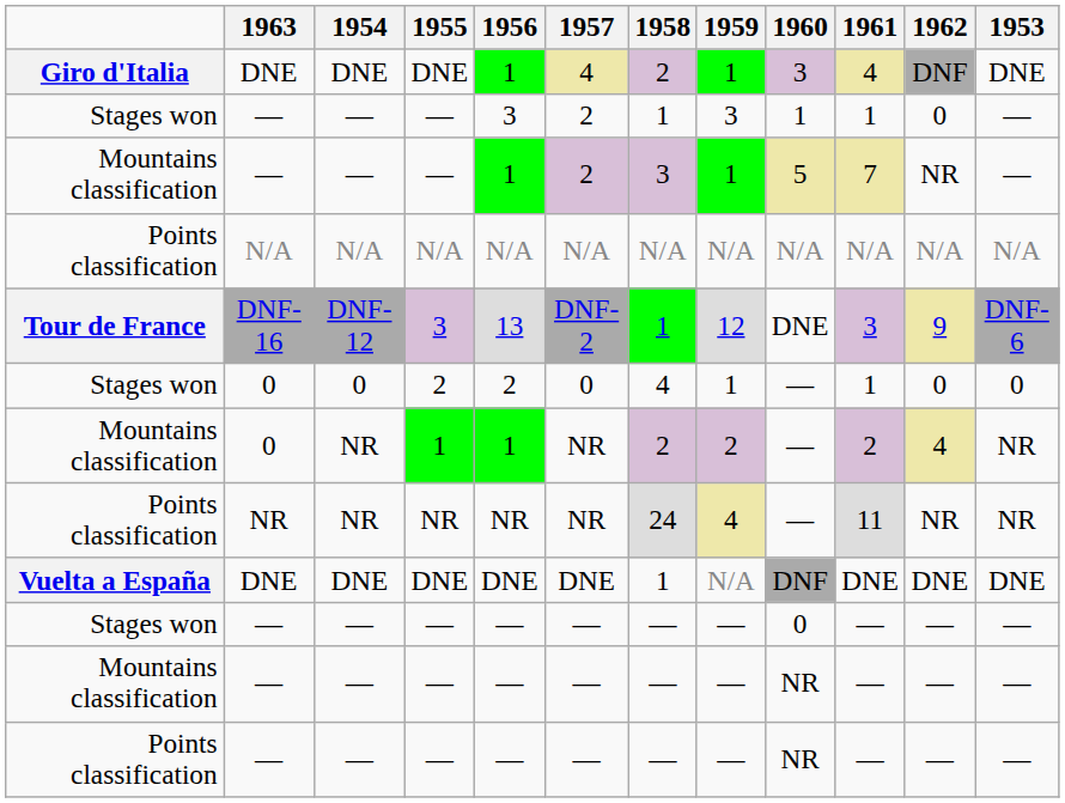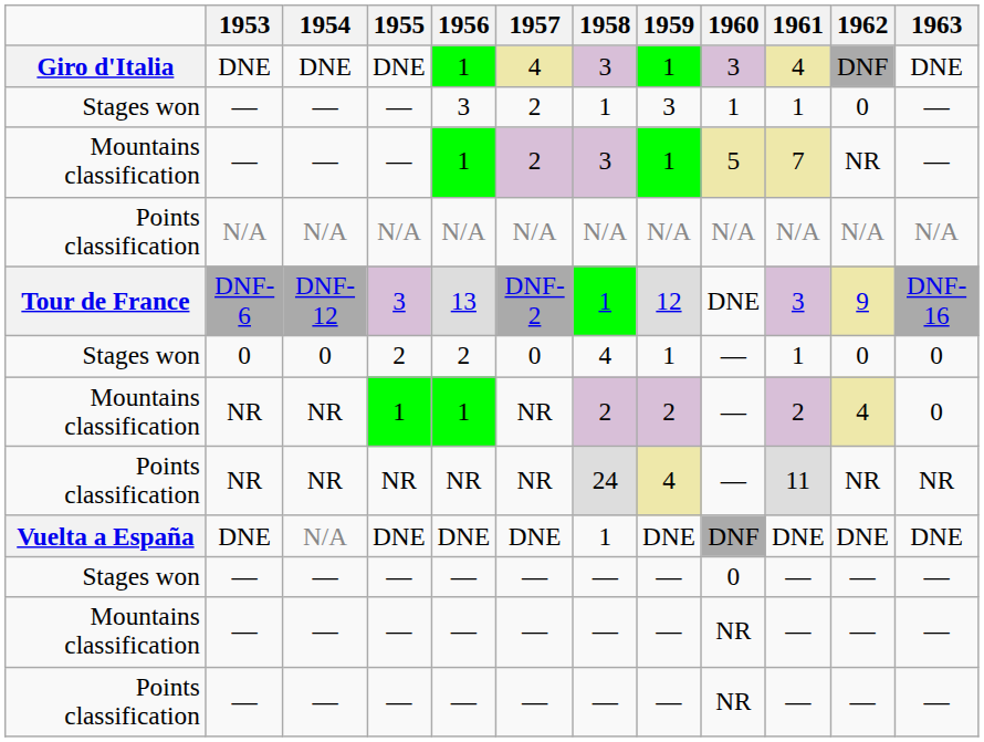columns swapped: 1953 <-> 1963
Giro d'Italia / DNE | 1958: 2 -> 3
Vuelta a España / DNE | 1954: DNE -> N/A
Vuelta a España / DNE | 1959: N/A -> DNE
